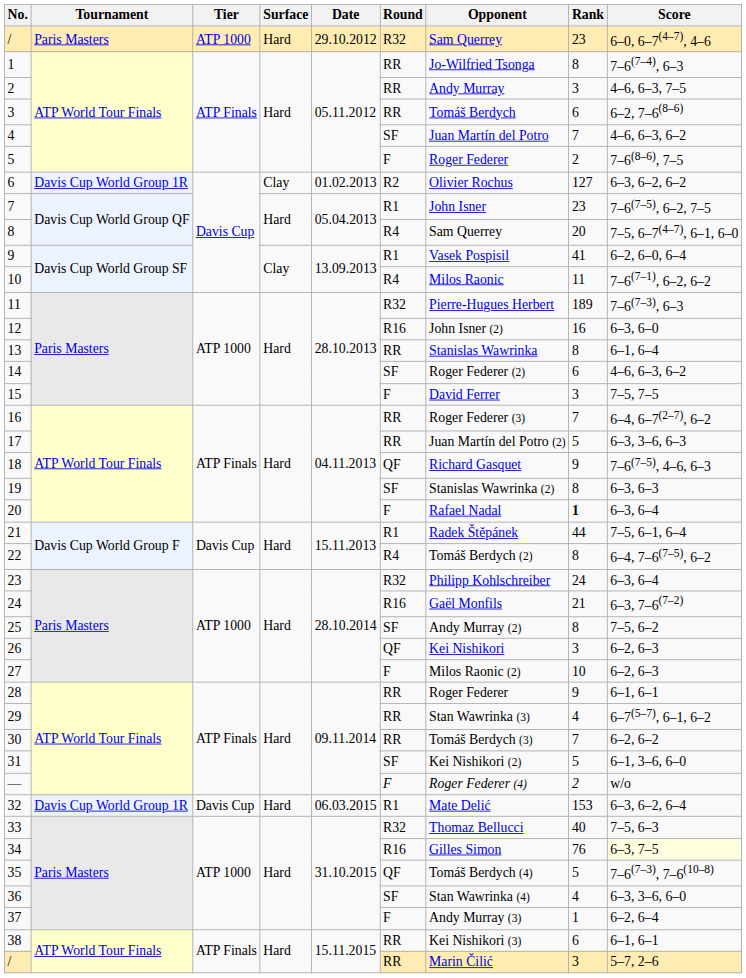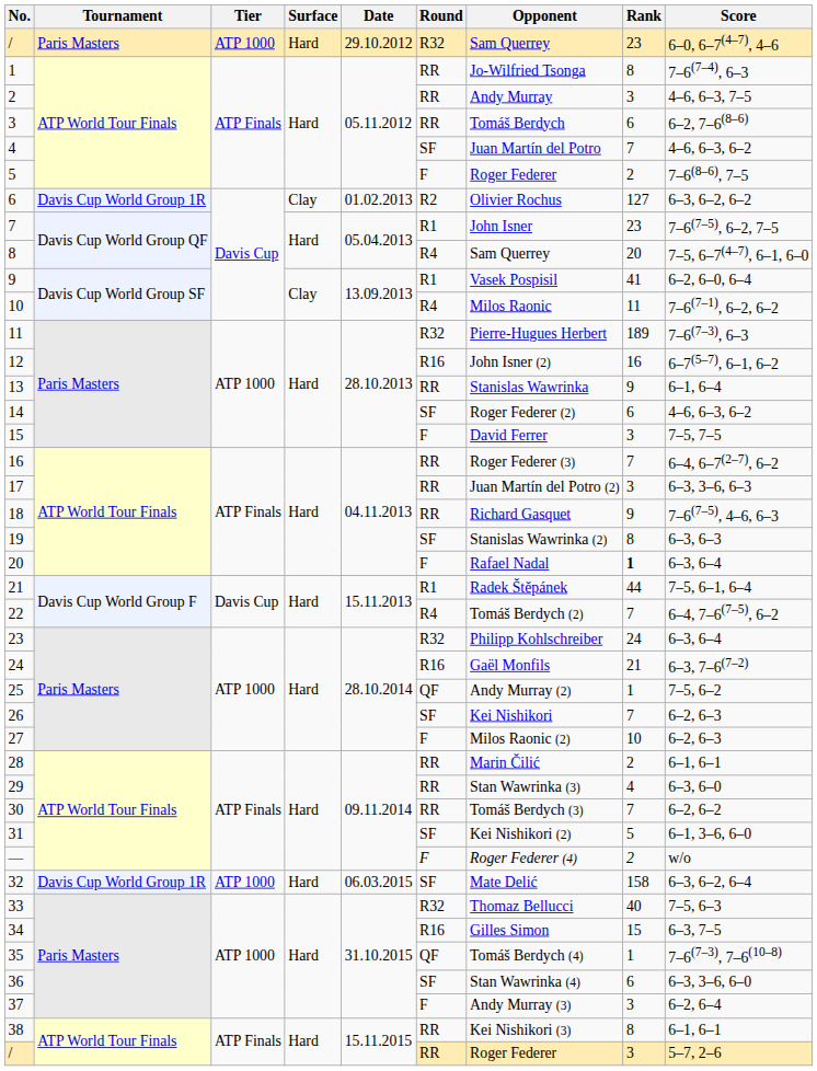12 | Score: 6–3, 6–0 -> 6–7(5–7), 6–1, 6–2
13 | Rank: 8 -> 9
17 | Rank: 5 -> 3
18 | Round: QF -> RR
22 | Rank: 8 -> 7
25 | Round: SF -> QF
25 | Rank: 8 -> 1
26 | Round: QF -> SF
26 | Rank: 3 -> 7
28 | Opponent: Roger Federer -> Marin Čilić
28 | Rank: 9 -> 2
29 | Score: 6–7(5–7), 6–1, 6–2 -> 6–3, 6–0
32 | Tier: Davis Cup -> ATP 1000
32 | Round: R1 -> SF
32 | Rank: 153 -> 158
34 | Rank: 76 -> 15
34 | Score: lightyellow background -> no background
35 | Rank: 5 -> 1
36 | Rank: 4 -> 6
37 | Rank: 1 -> 3
38 | Rank: 6 -> 8
/ / ATP World Tour Finals | Opponent: Marin Čilić -> Roger Federer
